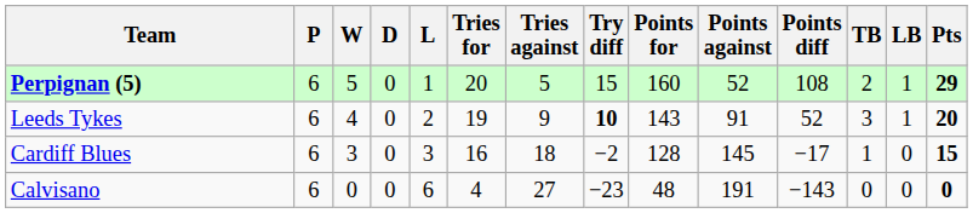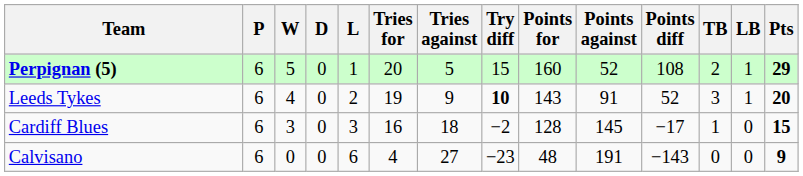Calvisano | Pts: 0 -> 9
